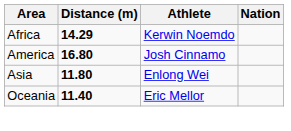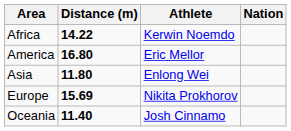Africa | Distance (m): 14.29 -> 14.22
America | Athlete: Josh Cinnamo -> Eric Mellor
+ row: Europe | 15.69 | Nikita Prokhorov
Oceania | Athlete: Eric Mellor -> Josh Cinnamo
